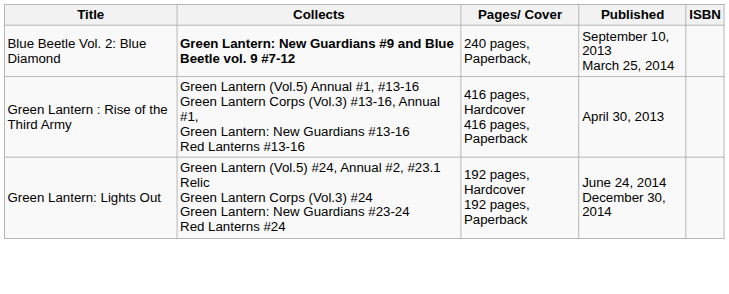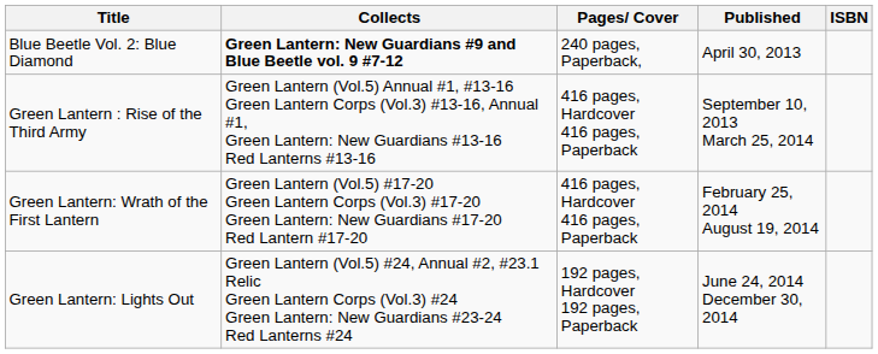Blue Beetle Vol. 2: Blue Diamond | Published: September 10, 2013 March 25, 2014 -> April 30, 2013
Green Lantern : Rise of the Third Army | Published: April 30, 2013 -> September 10, 2013 March 25, 2014
+ row: Green Lantern: Wrath of the First Lantern | Green Lantern (Vol.5) #17-20 Green Lantern Corps (Vol.3) #17-20 Green Lantern: New Guardians #17-20 Red Lantern #17-20 | 416 pages, Hardcover 416 pages, Paperback | February 25, 2014 August 19, 2014
